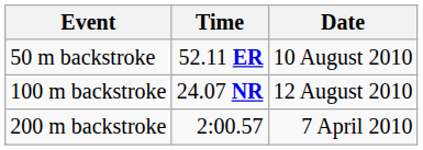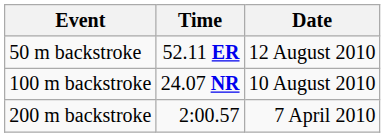50 m backstroke | Date: 10 August 2010 -> 12 August 2010
100 m backstroke | Date: 12 August 2010 -> 10 August 2010
